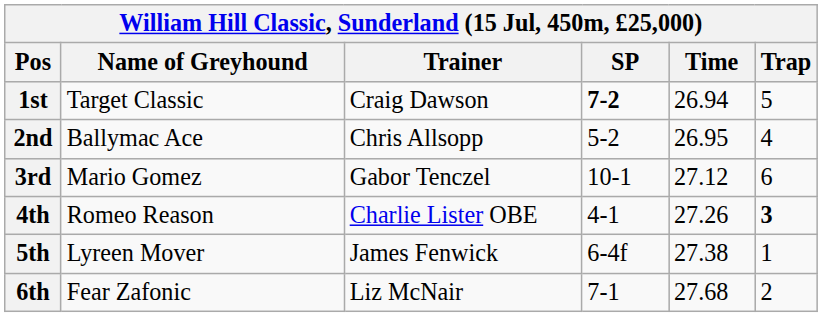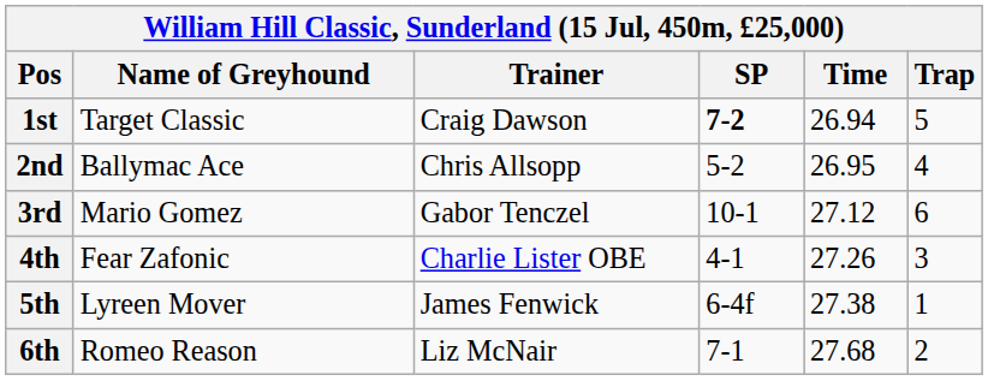4th | Name of Greyhound: Romeo Reason -> Fear Zafonic
4th | Trap: bold -> normal
6th | Name of Greyhound: Fear Zafonic -> Romeo Reason
